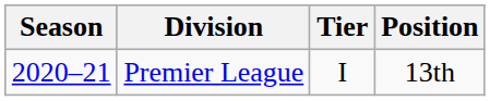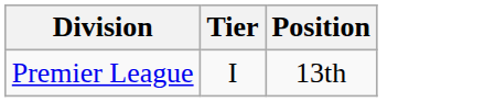- column: Season | 2020–21
